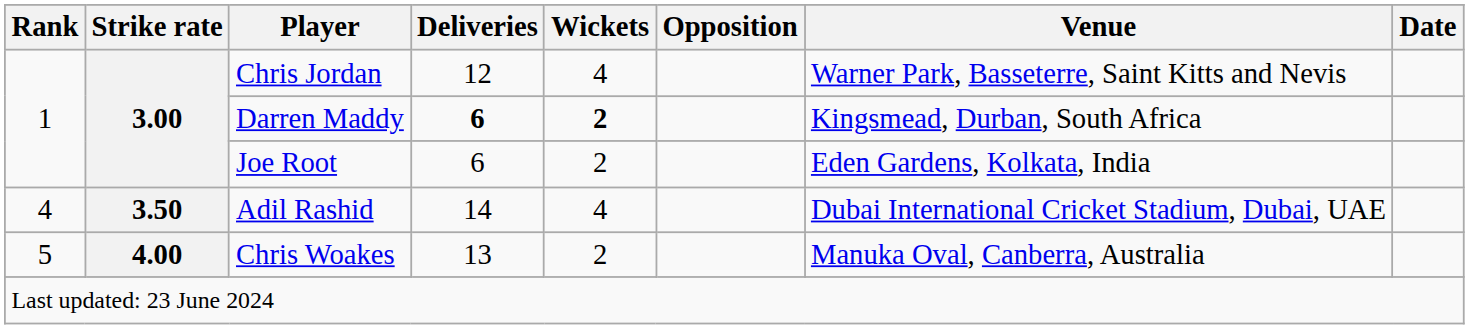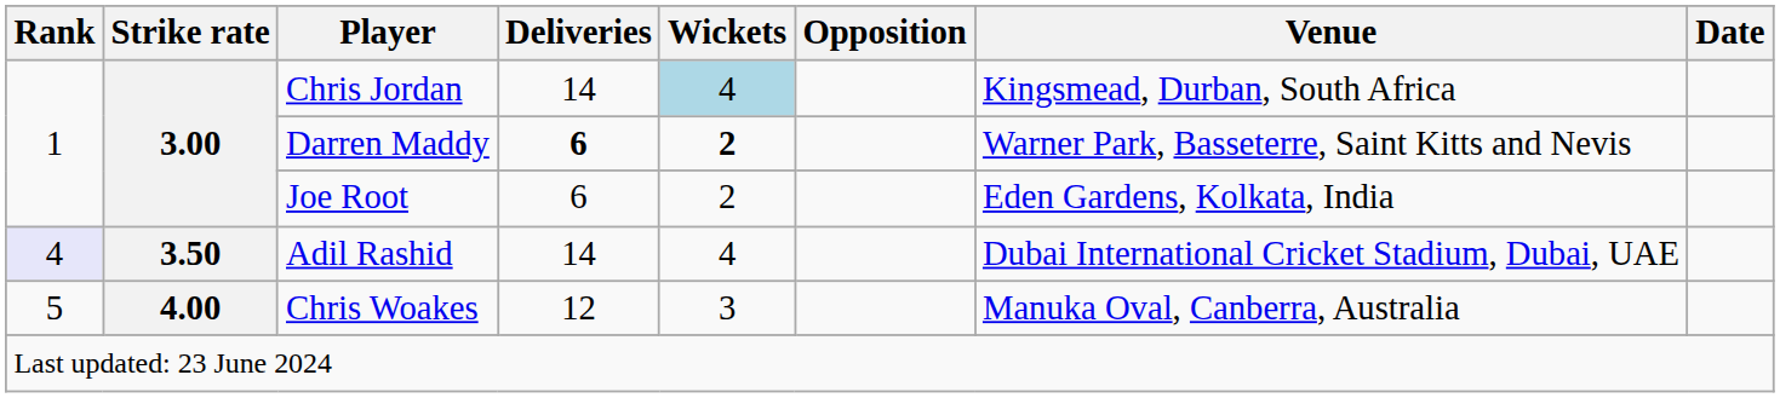Chris Jordan | Deliveries: 12 -> 14
Chris Jordan | Wickets: no background -> lightblue background
Chris Jordan | Venue: Warner Park, Basseterre, Saint Kitts and Nevis -> Kingsmead, Durban, South Africa
Darren Maddy | Venue: Kingsmead, Durban, South Africa -> Warner Park, Basseterre, Saint Kitts and Nevis
Adil Rashid | Rank: no background -> lavender background
Chris Woakes | Deliveries: 13 -> 12
Chris Woakes | Wickets: 2 -> 3
